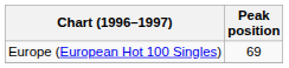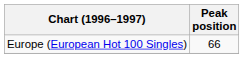Europe (European Hot 100 Singles) | Peak position: 69 -> 66
